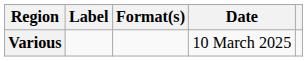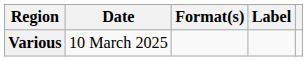columns swapped: Date <-> Label
